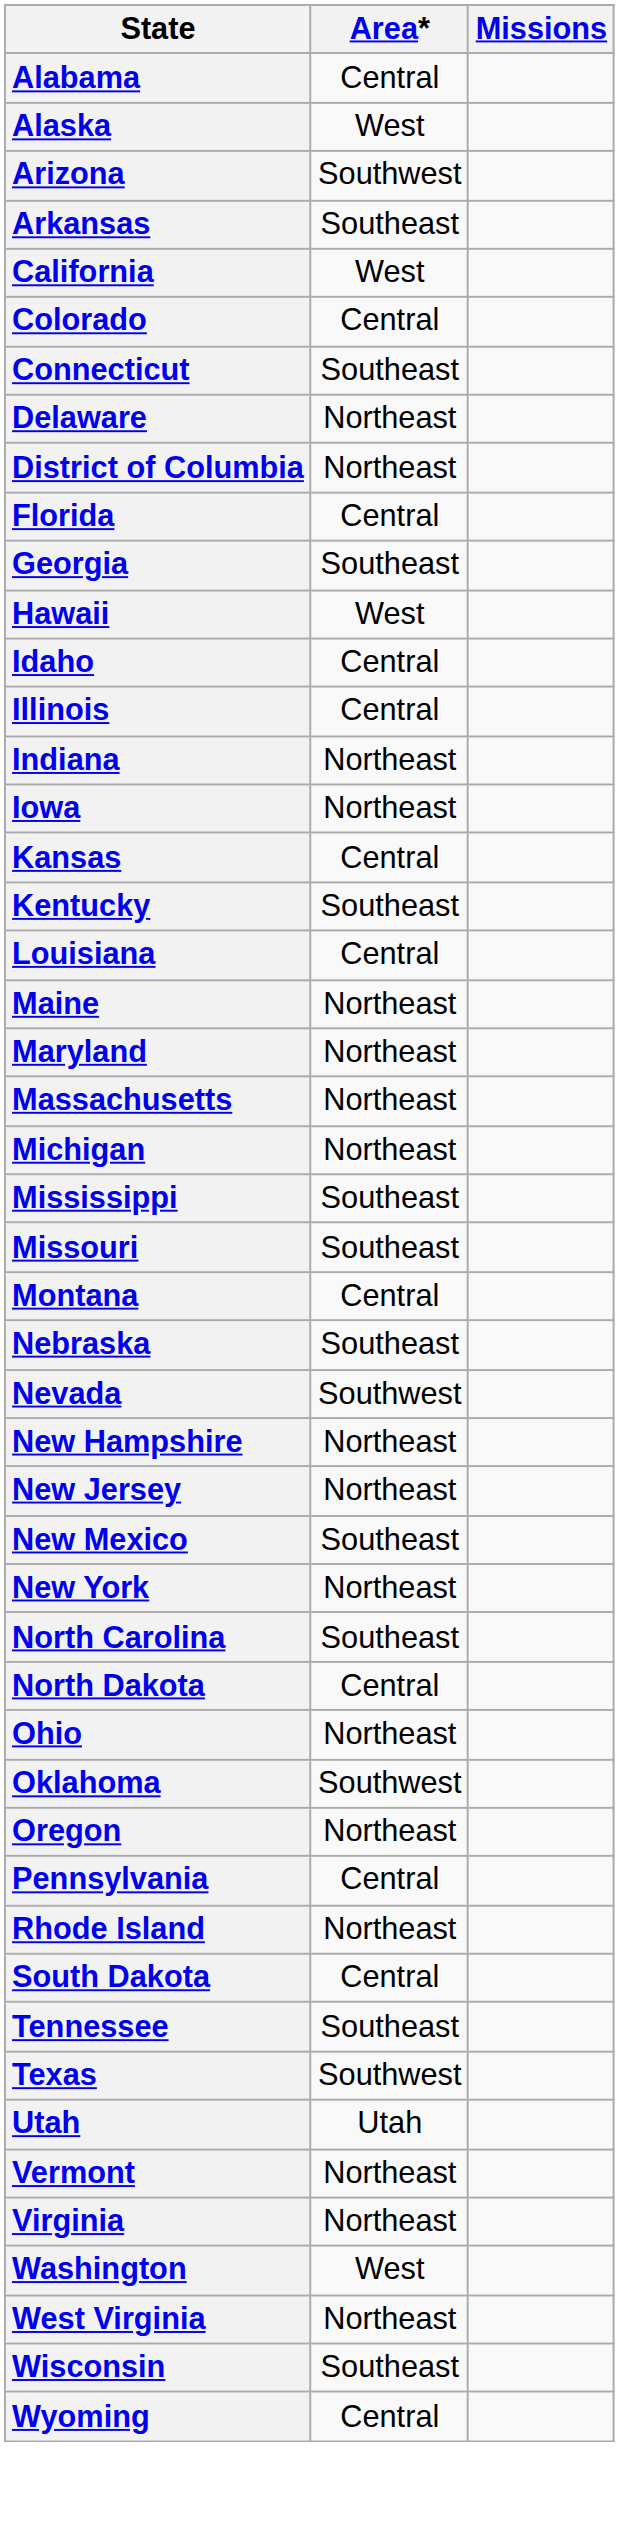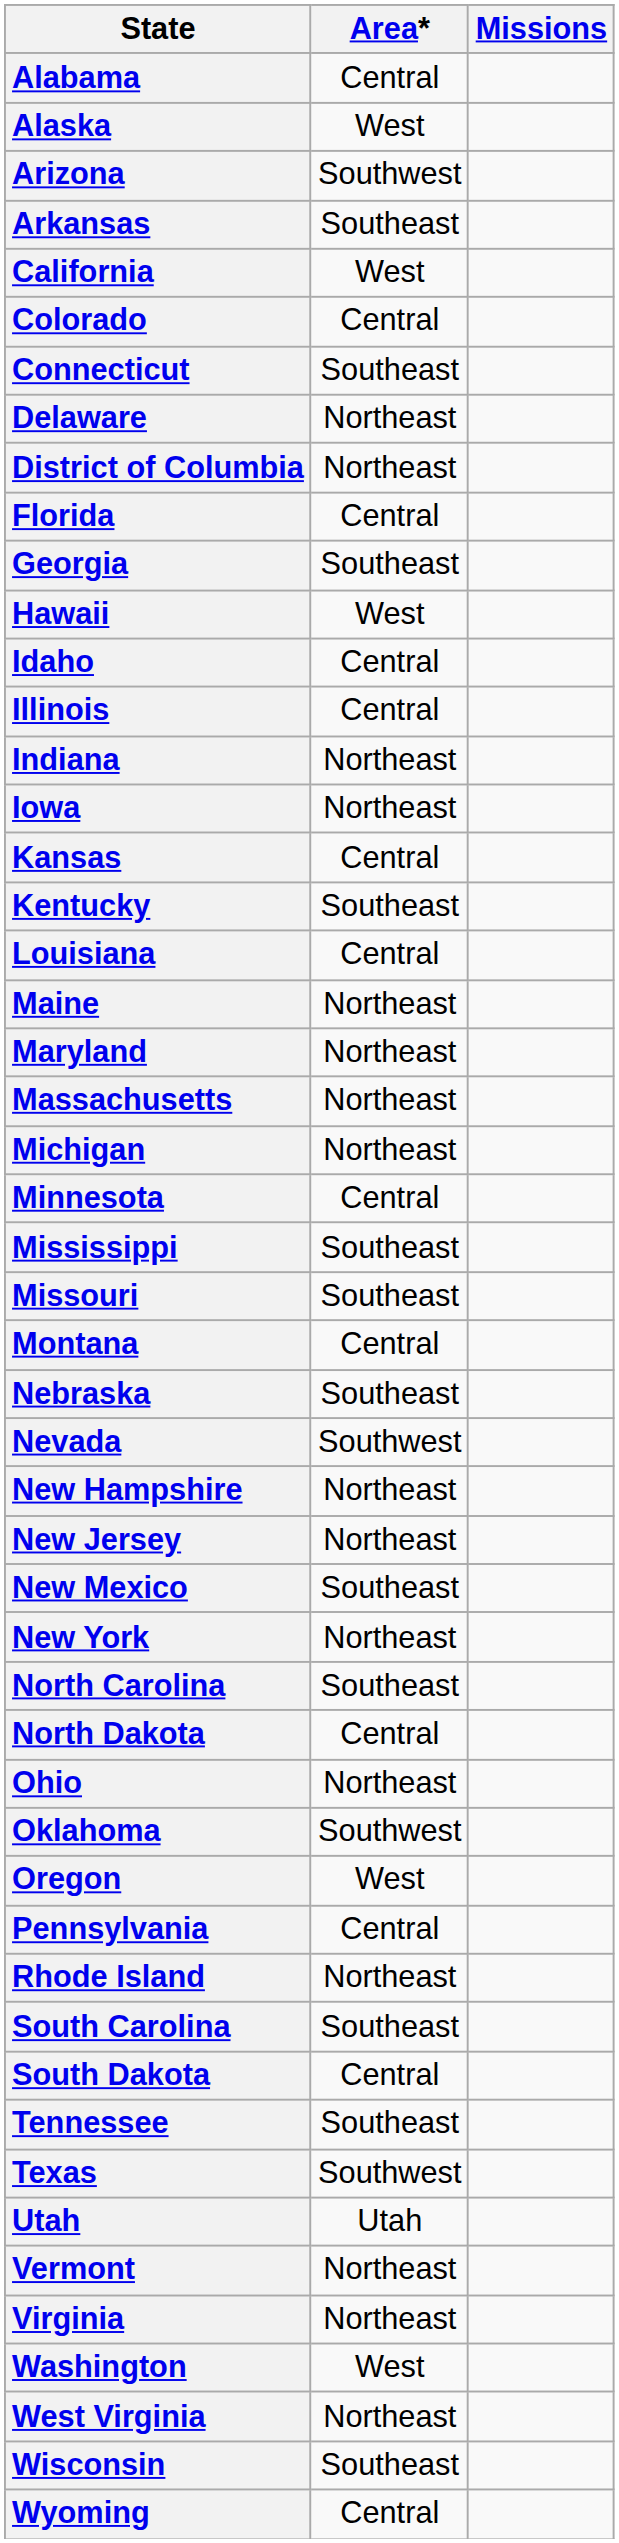+ row: Minnesota | Central
Oregon | Area*: Northeast -> West
+ row: South Carolina | Southeast
